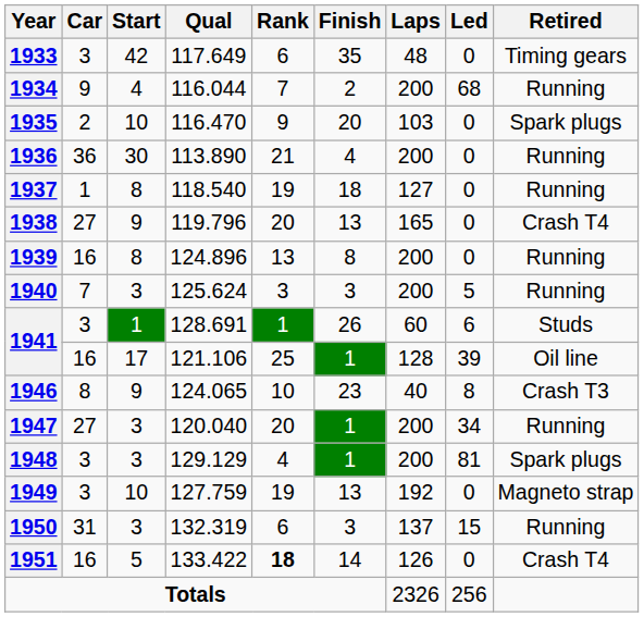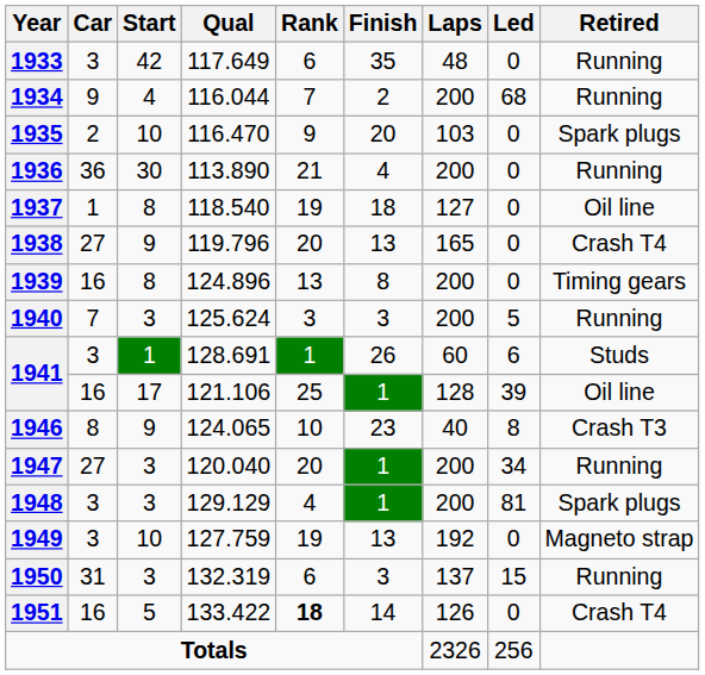1933 | Retired: Timing gears -> Running
1937 | Retired: Running -> Oil line
1939 | Retired: Running -> Timing gears
